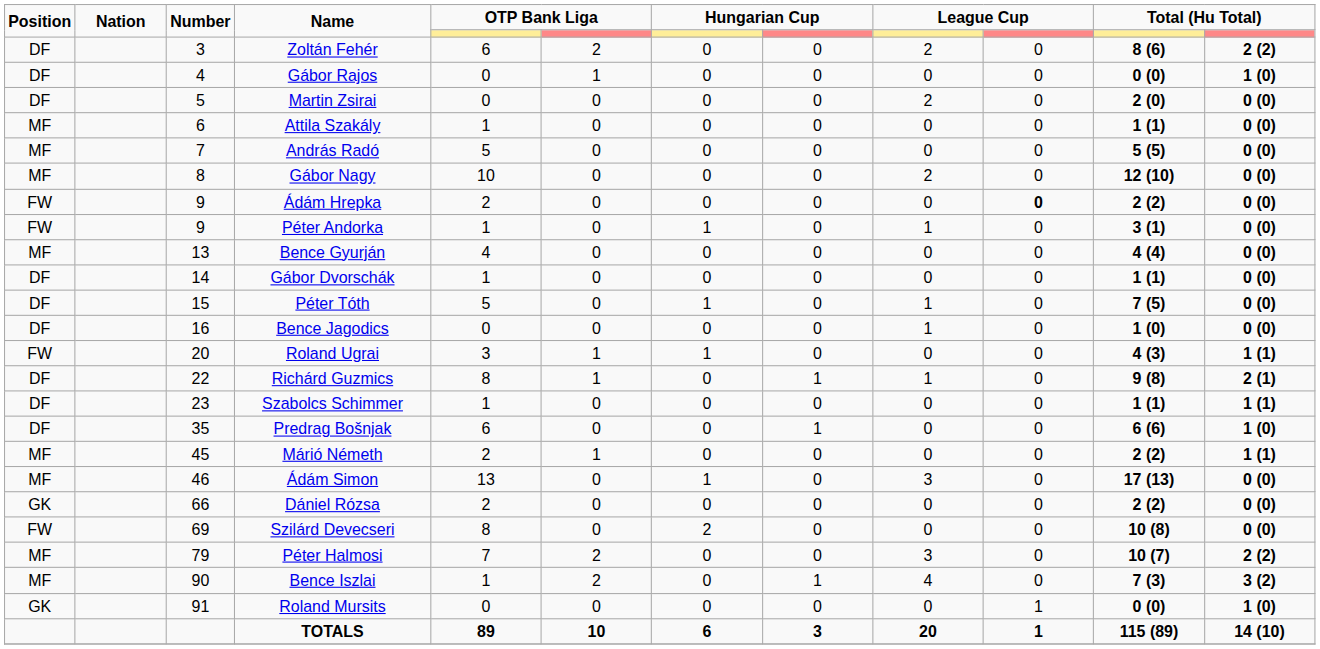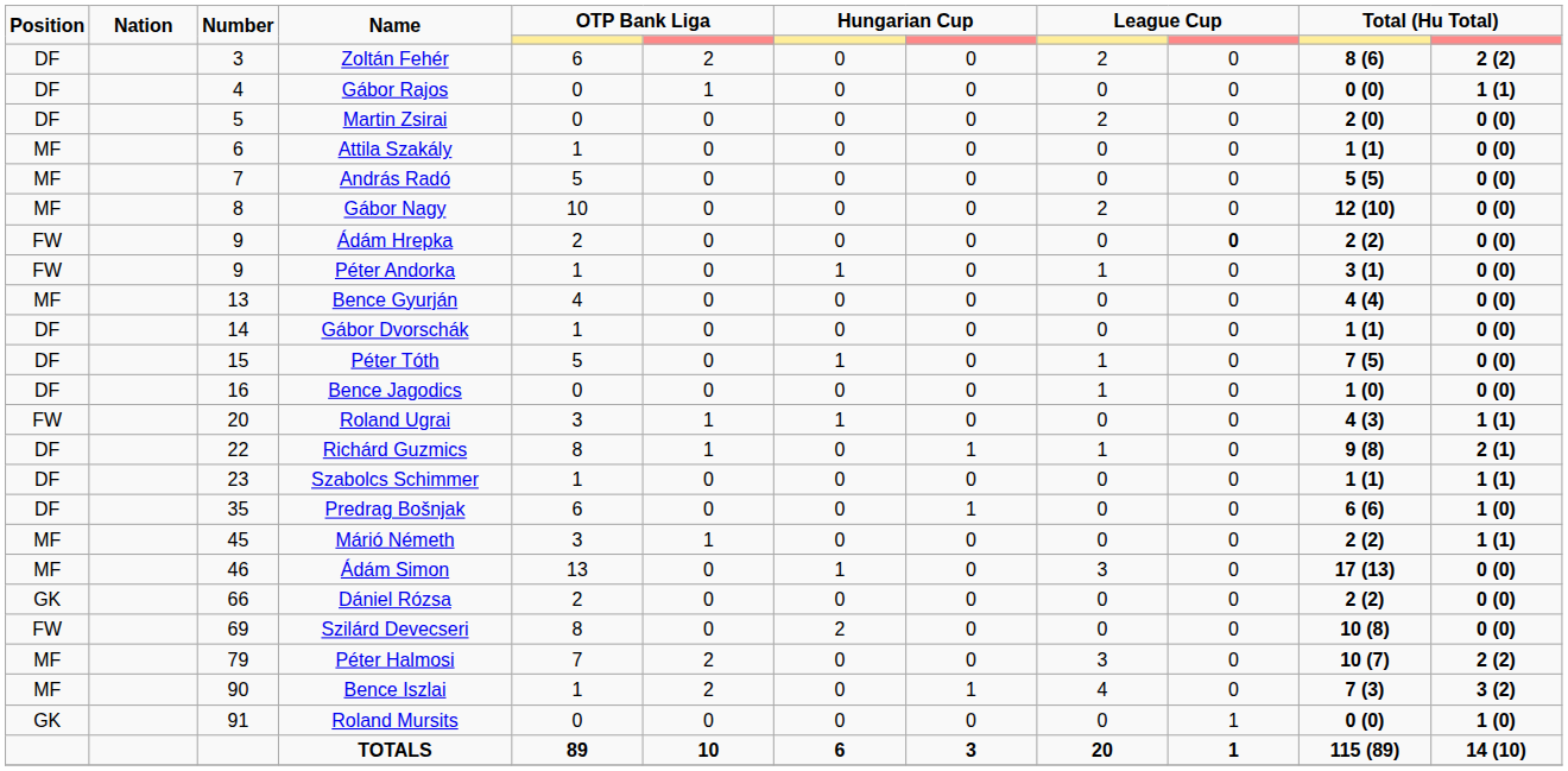Gábor Rajos | column 12: 1 (0) -> 1 (1)
Márió Németh | column 5: 2 -> 3
